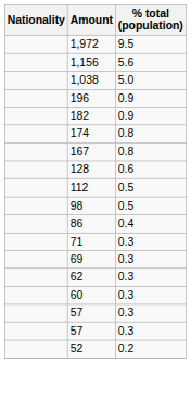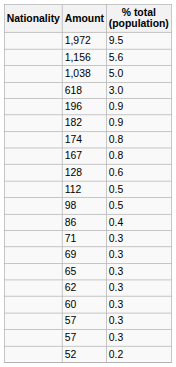+ row: 618 | 3.0
+ row: 65 | 0.3
